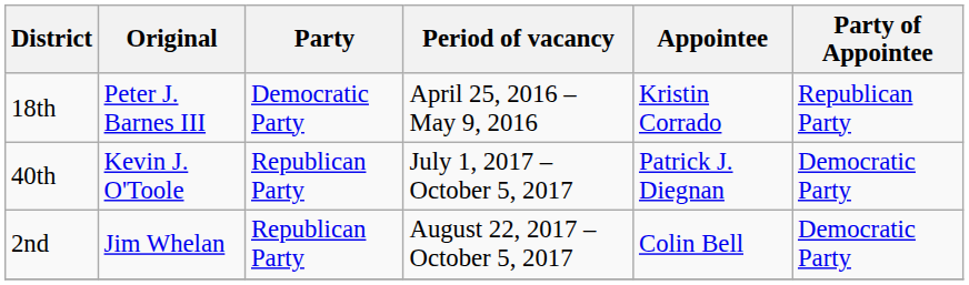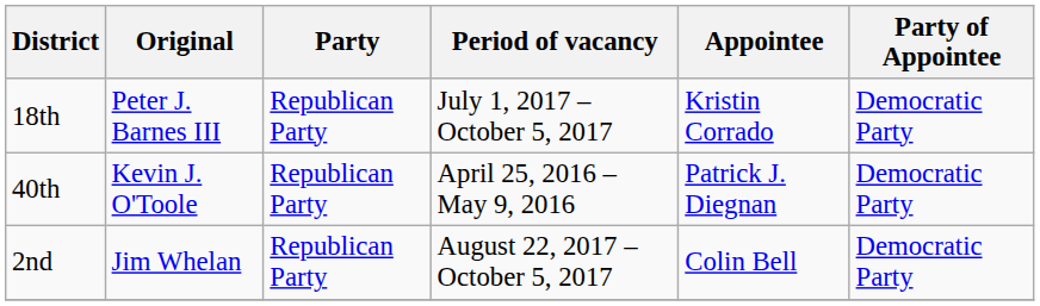18th | Party: Democratic Party -> Republican Party
18th | Period of vacancy: April 25, 2016 – May 9, 2016 -> July 1, 2017 – October 5, 2017
18th | Party of Appointee: Republican Party -> Democratic Party
40th | Period of vacancy: July 1, 2017 – October 5, 2017 -> April 25, 2016 – May 9, 2016
